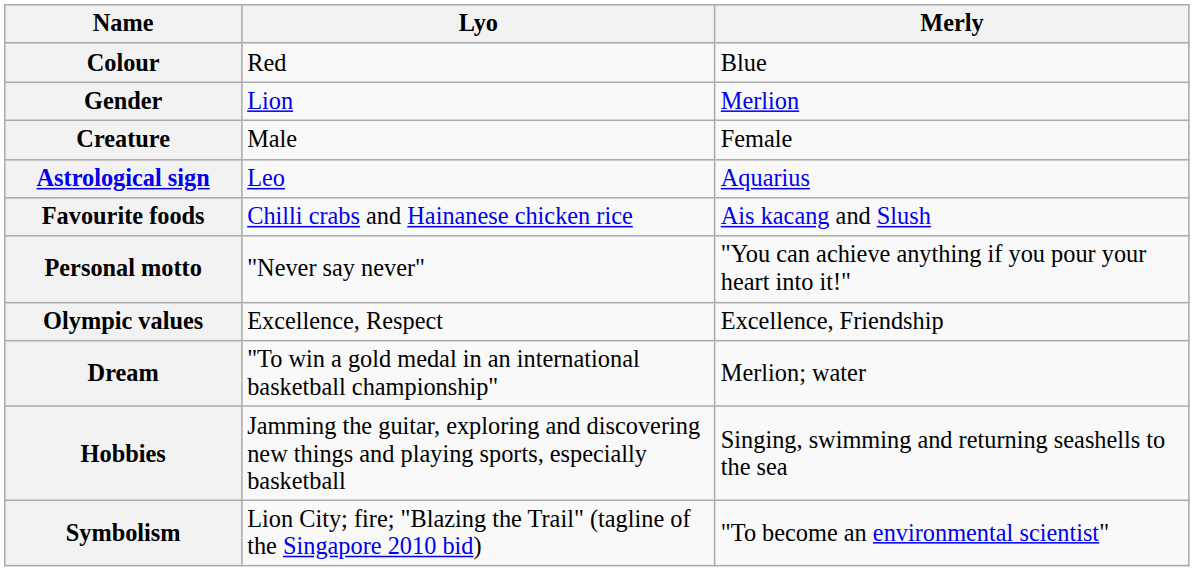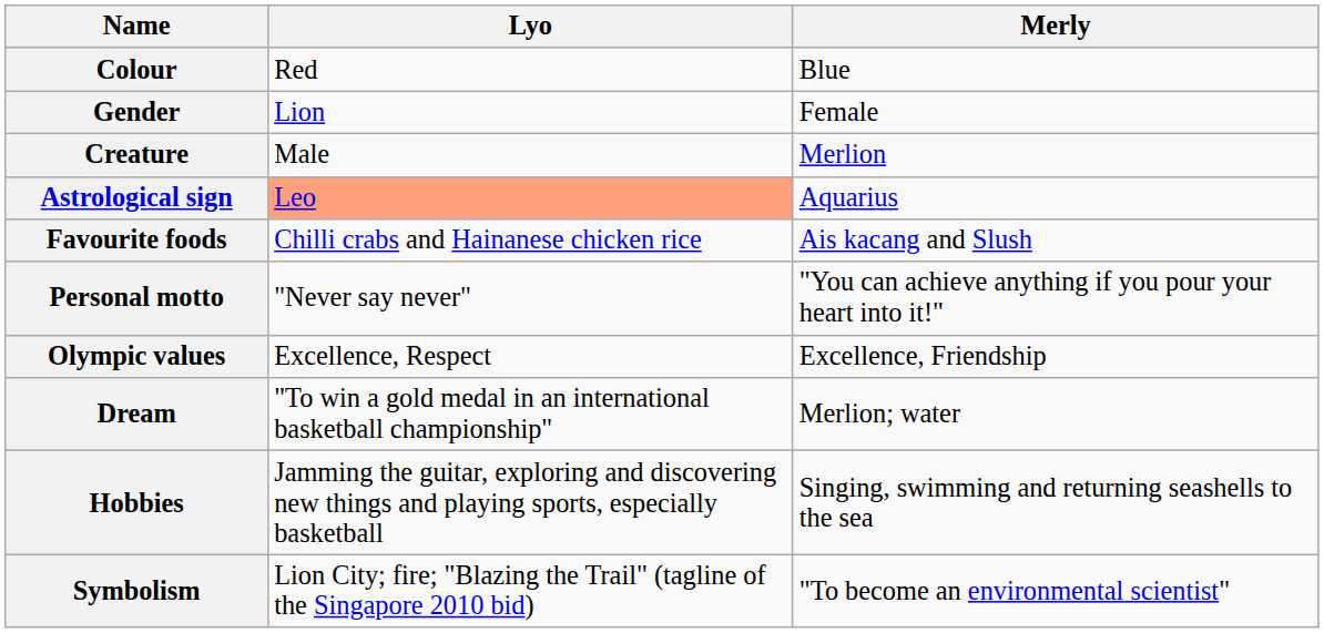Gender | Merly: Merlion -> Female
Creature | Merly: Female -> Merlion
Astrological sign | Lyo: no background -> lightsalmon background
